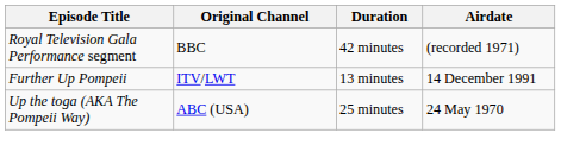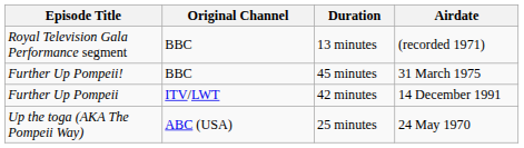Royal Television Gala Performance segment | Duration: 42 minutes -> 13 minutes
+ row: Further Up Pompeii! | BBC | 45 minutes | 31 March 1975
Further Up Pompeii | Duration: 13 minutes -> 42 minutes
